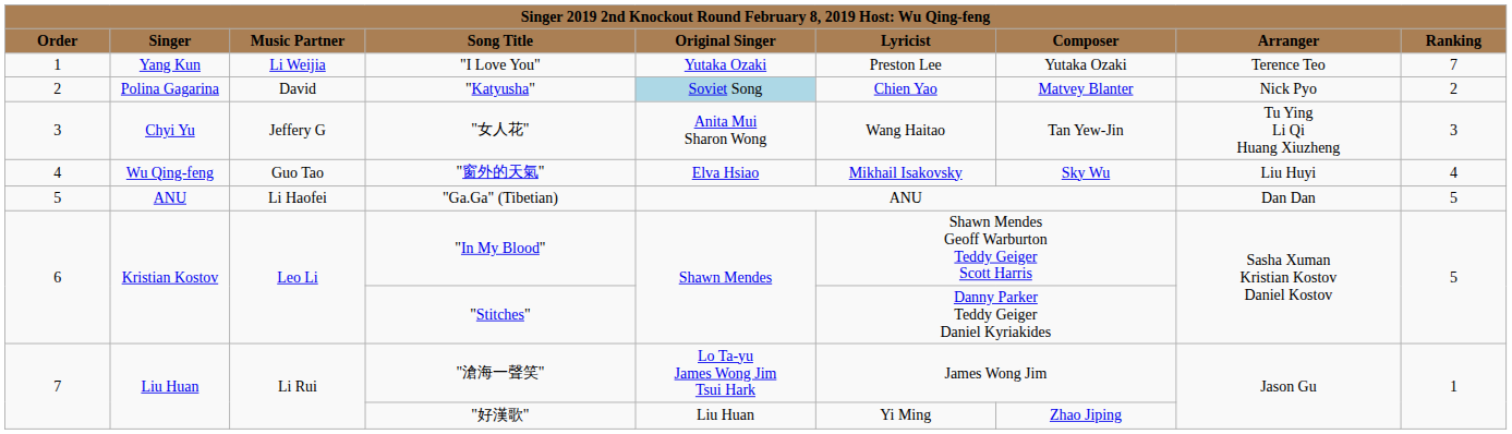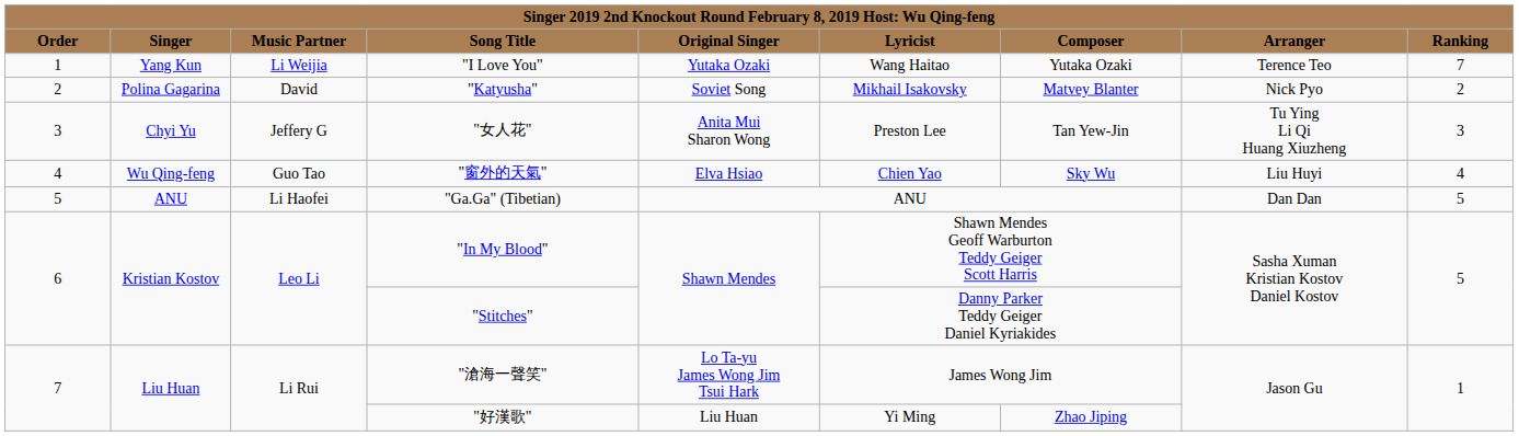"I Love You" | column 6: Preston Lee -> Wang Haitao
"Katyusha" | column 5: lightblue background -> no background
"Katyusha" | column 6: Chien Yao -> Mikhail Isakovsky
"女人花" | column 6: Wang Haitao -> Preston Lee
"窗外的天氣" | column 6: Mikhail Isakovsky -> Chien Yao
